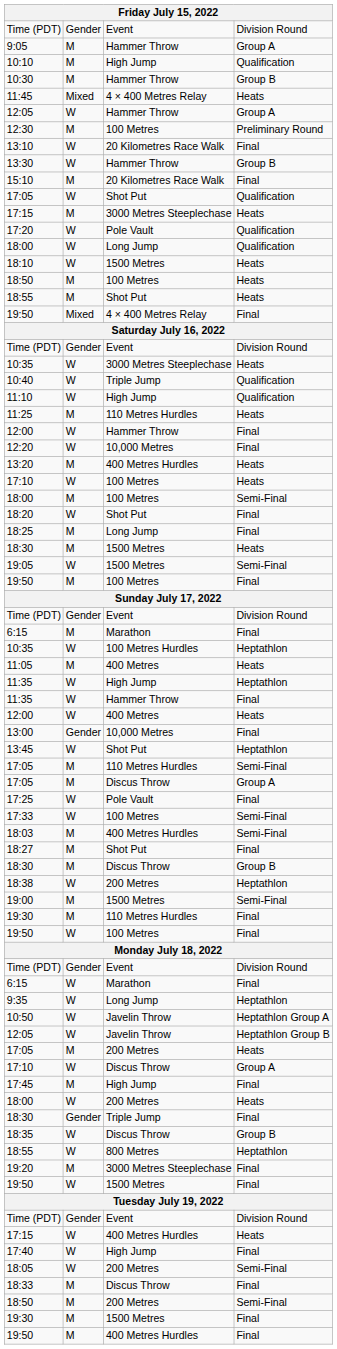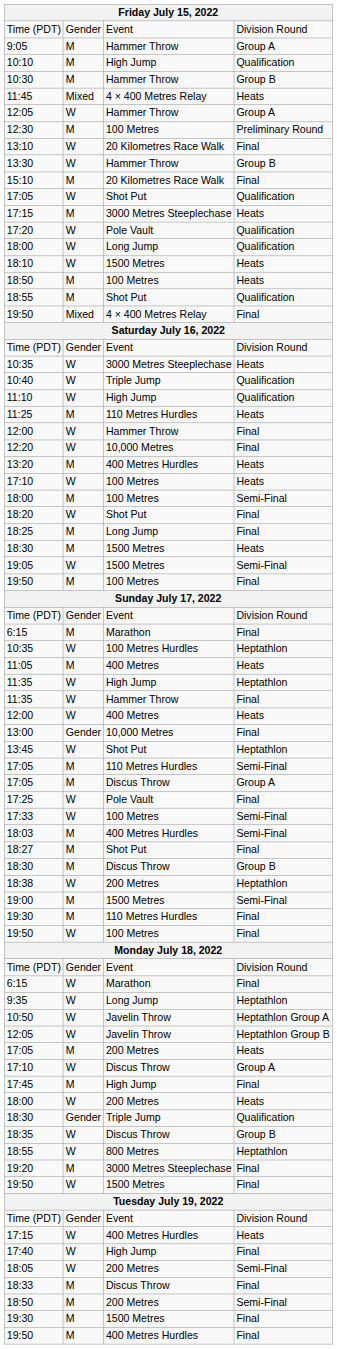18:55 / Shot Put | column 4: Heats -> Qualification
18:30 / Triple Jump | column 4: Final -> Qualification
